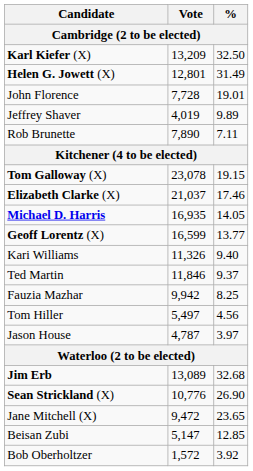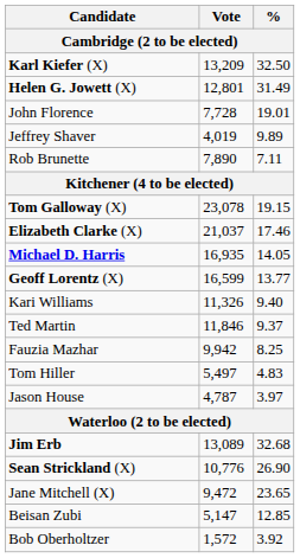Tom Hiller | %: 4.56 -> 4.83
